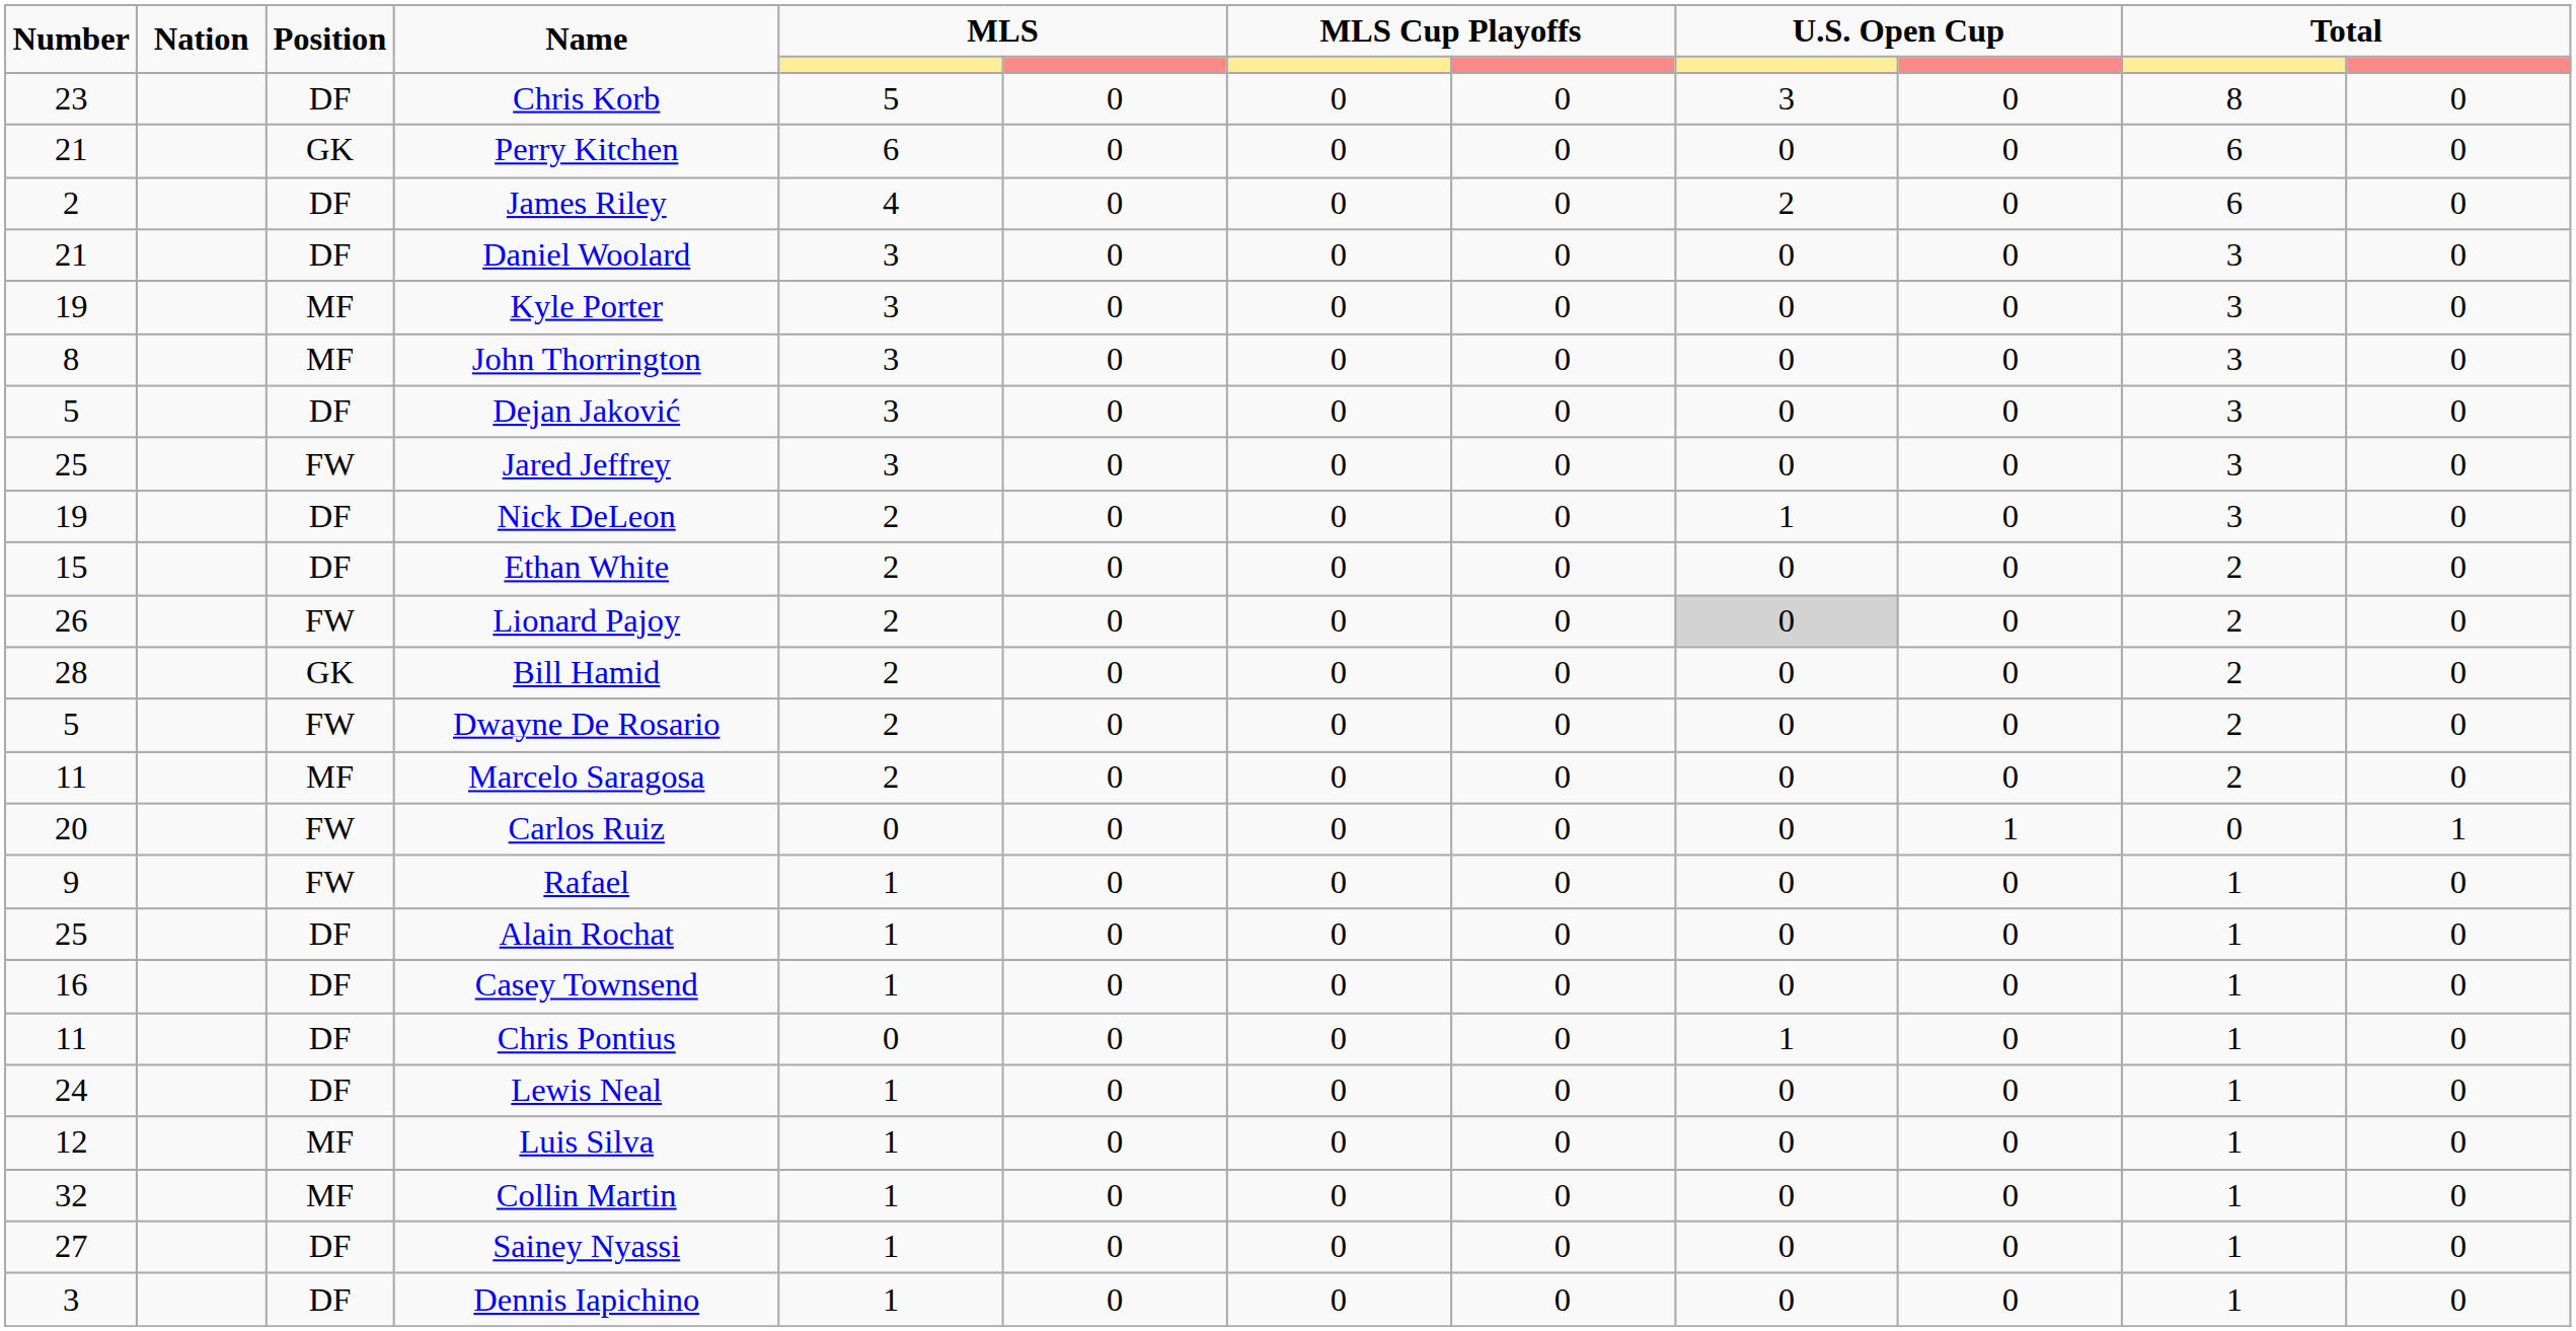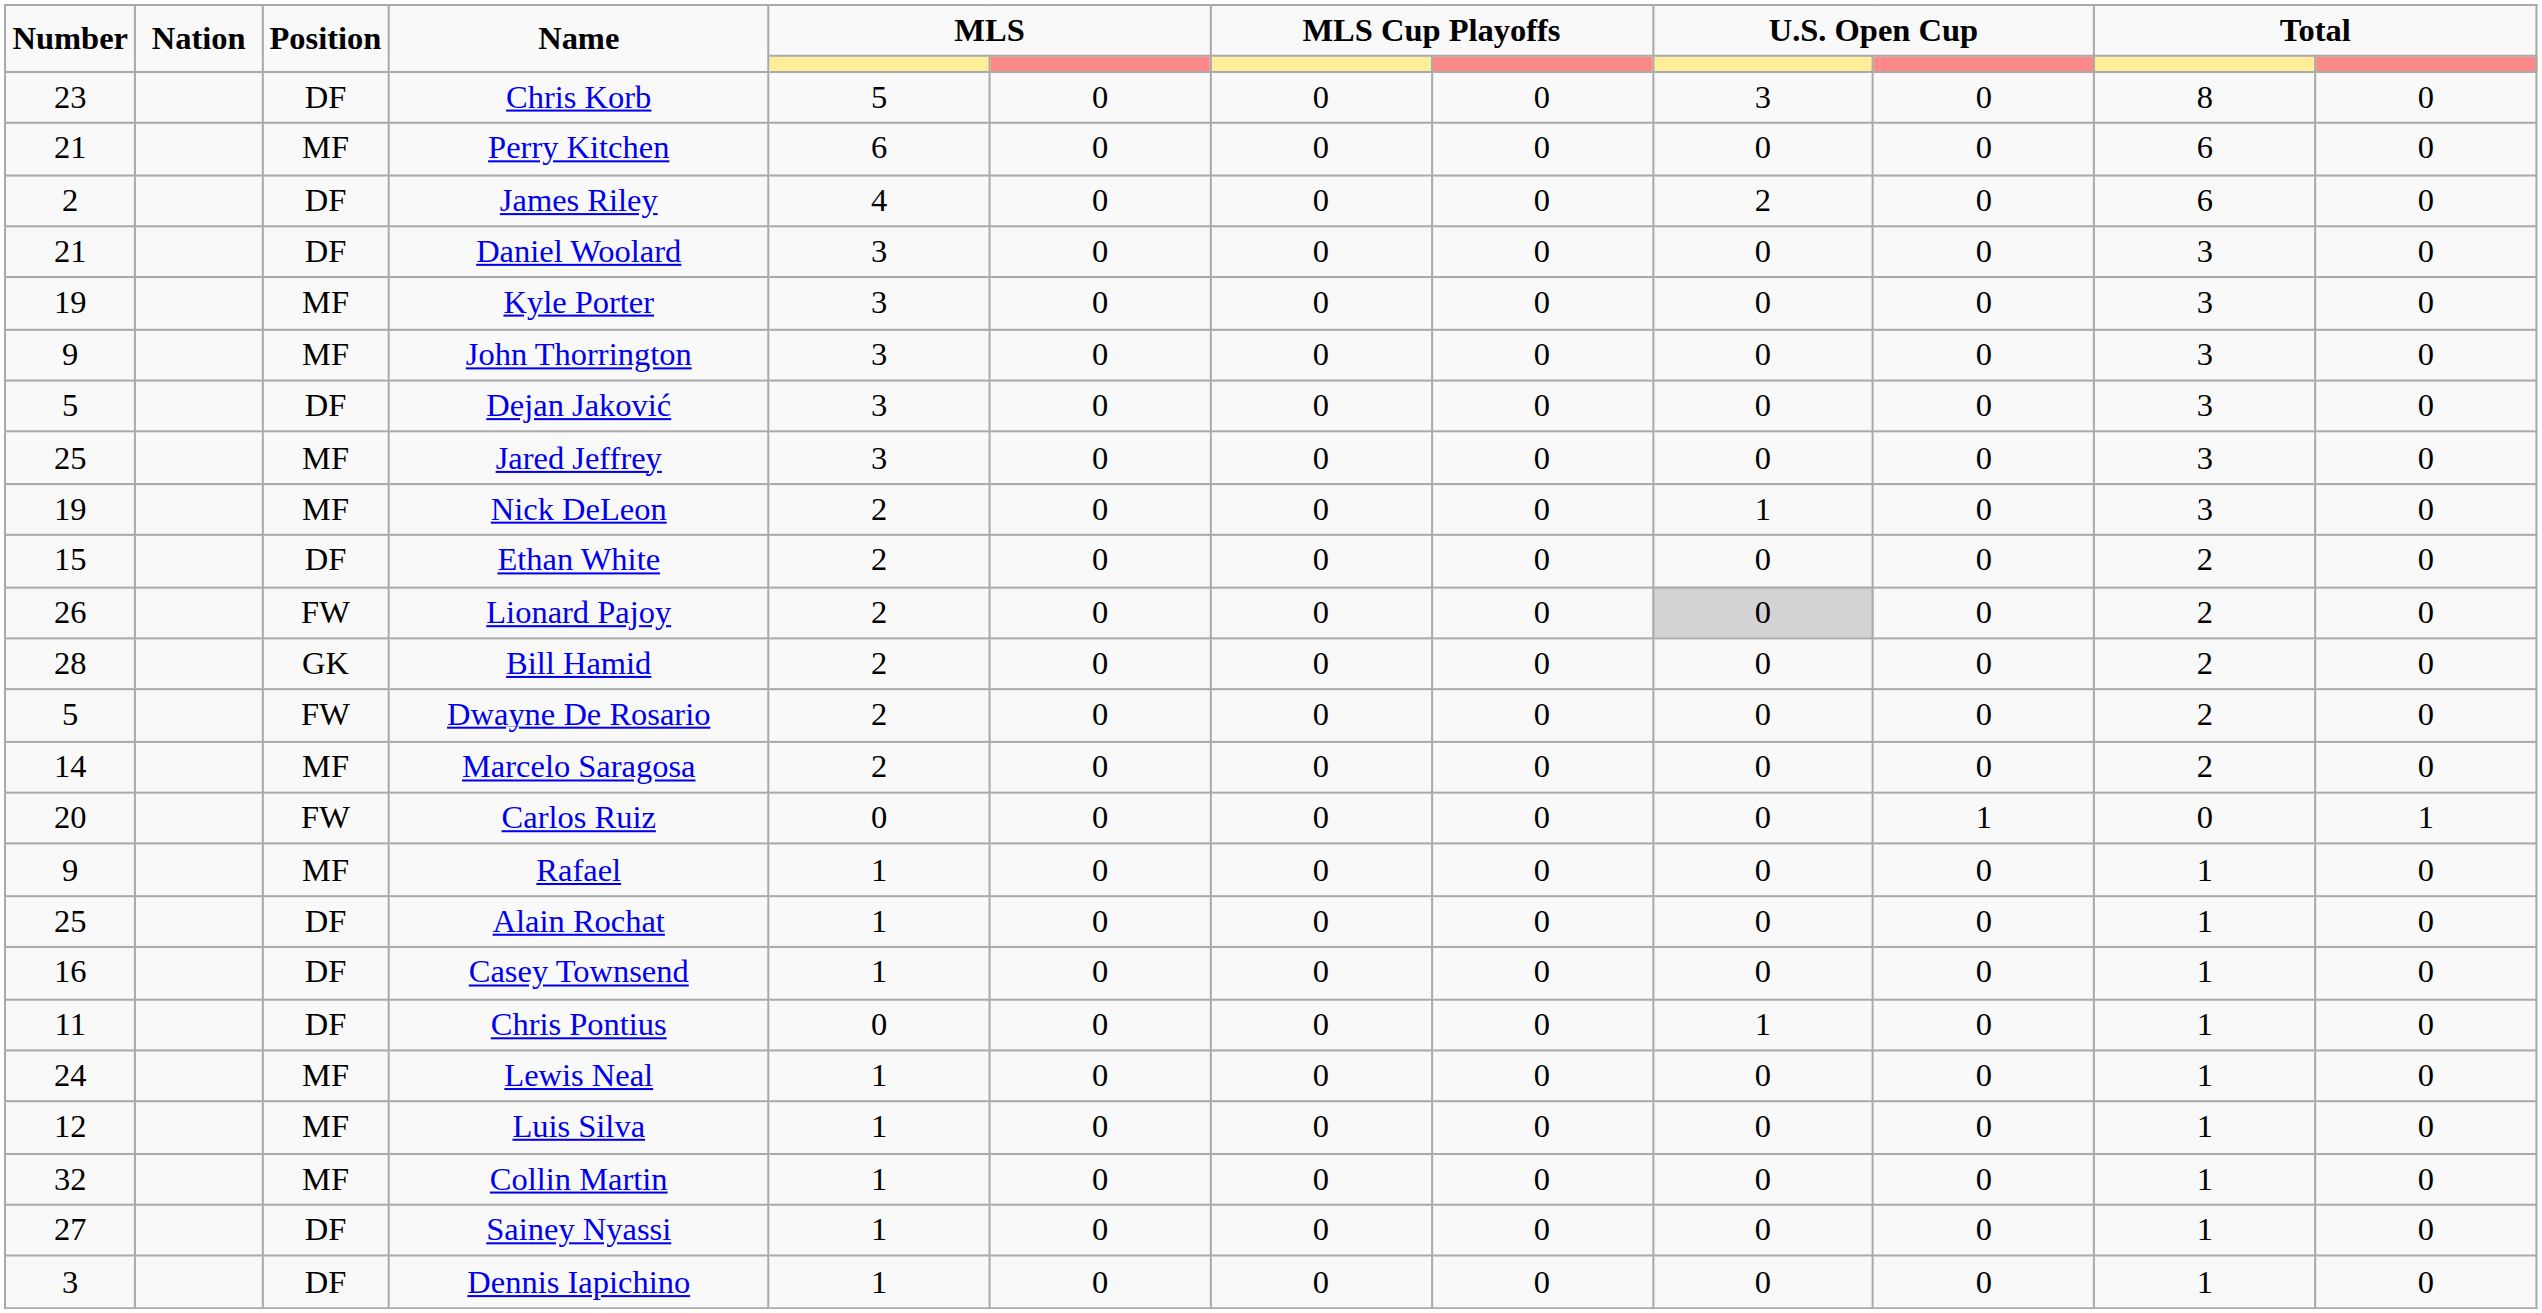Perry Kitchen | Position: GK -> MF
John Thorrington | Number: 8 -> 9
Jared Jeffrey | Position: FW -> MF
Nick DeLeon | Position: DF -> MF
Marcelo Saragosa | Number: 11 -> 14
Rafael | Position: FW -> MF
Lewis Neal | Position: DF -> MF
